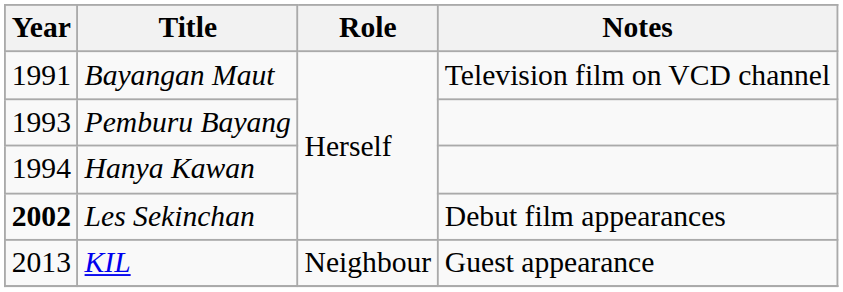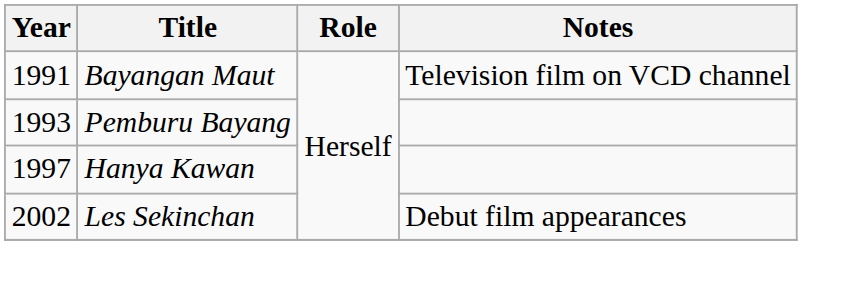Hanya Kawan | Year: 1994 -> 1997
Les Sekinchan | Year: bold -> normal
- row: 2013 | KIL | Neighbour | Guest appearance
